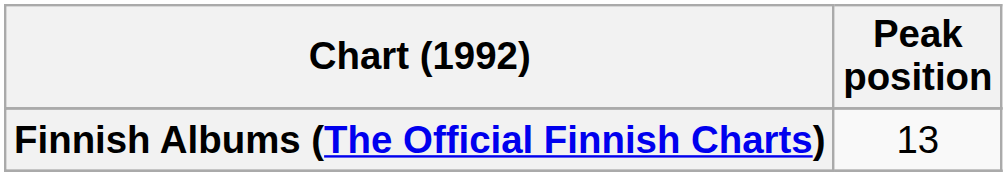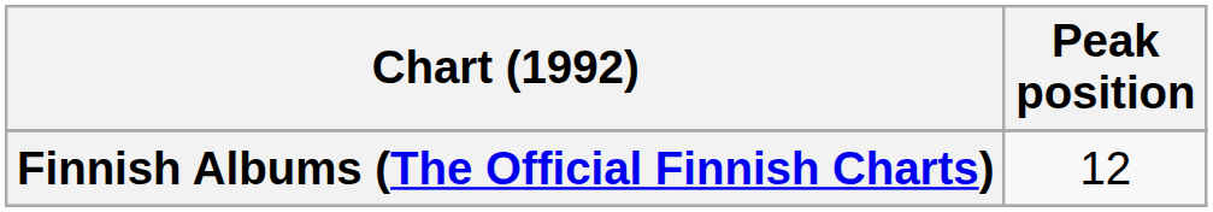Finnish Albums (The Official Finnish Charts) | Peak position: 13 -> 12
